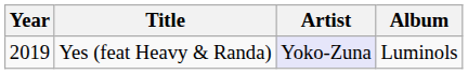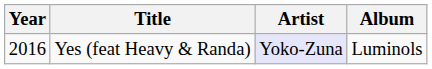Yes (feat Heavy & Randa) | Year: 2019 -> 2016
